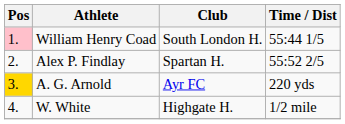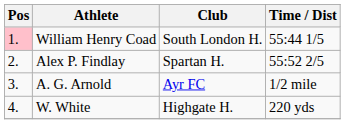A. G. Arnold | Pos: gold background -> no background
A. G. Arnold | Time / Dist: 220 yds -> 1/2 mile
W. White | Time / Dist: 1/2 mile -> 220 yds
